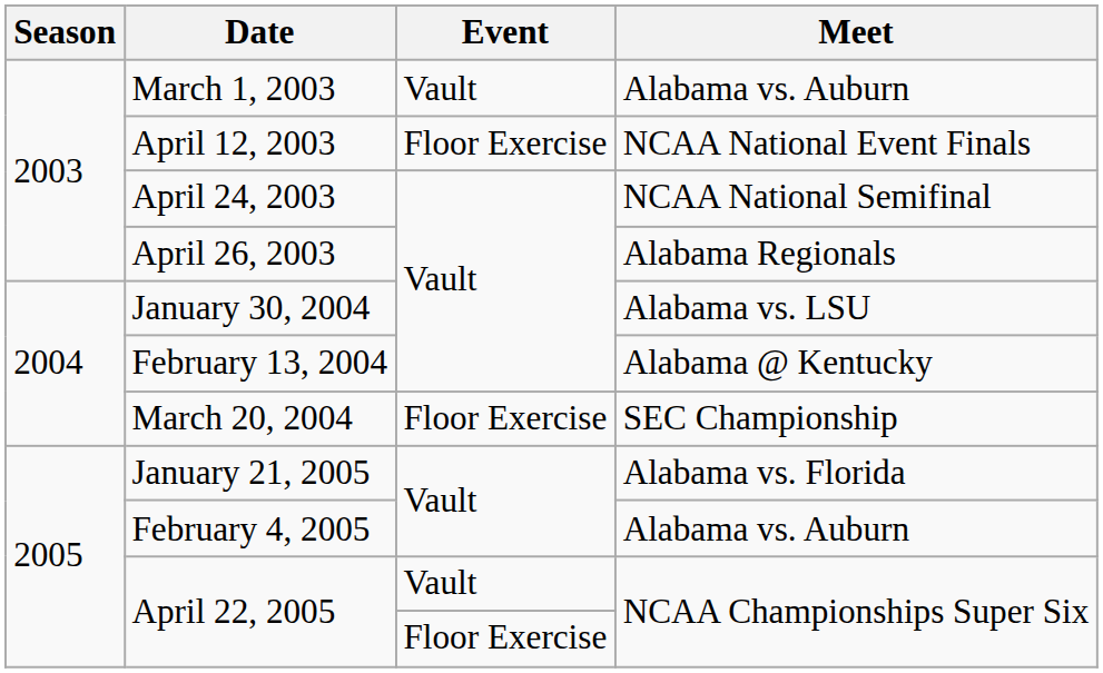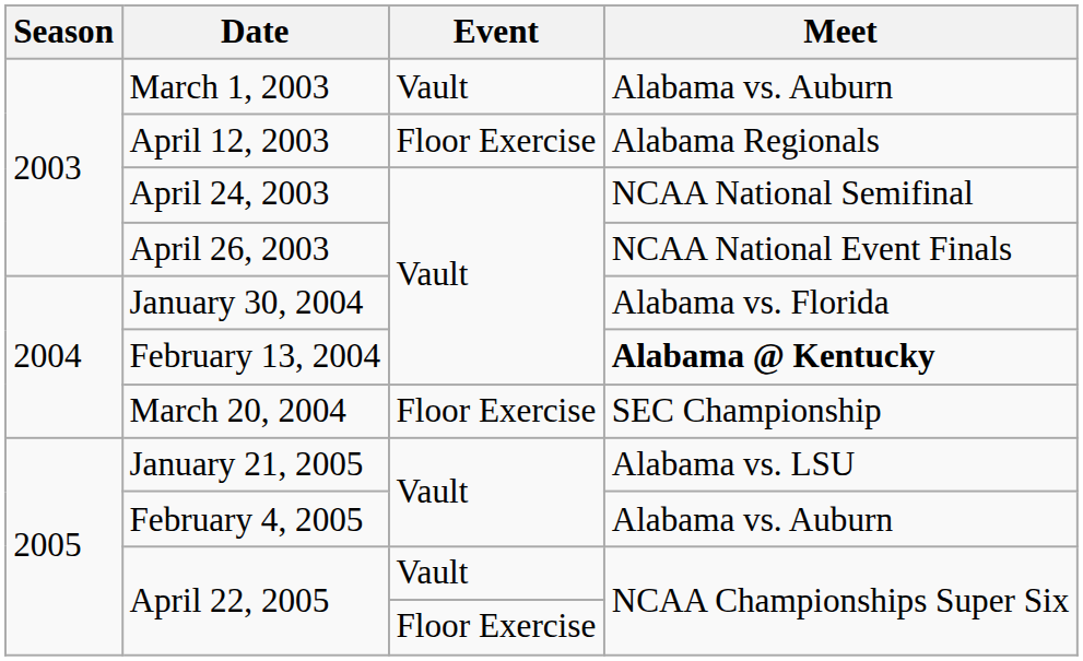April 12, 2003 | Meet: NCAA National Event Finals -> Alabama Regionals
April 26, 2003 | Meet: Alabama Regionals -> NCAA National Event Finals
January 30, 2004 | Meet: Alabama vs. LSU -> Alabama vs. Florida
February 13, 2004 | Meet: normal -> bold
January 21, 2005 | Meet: Alabama vs. Florida -> Alabama vs. LSU
